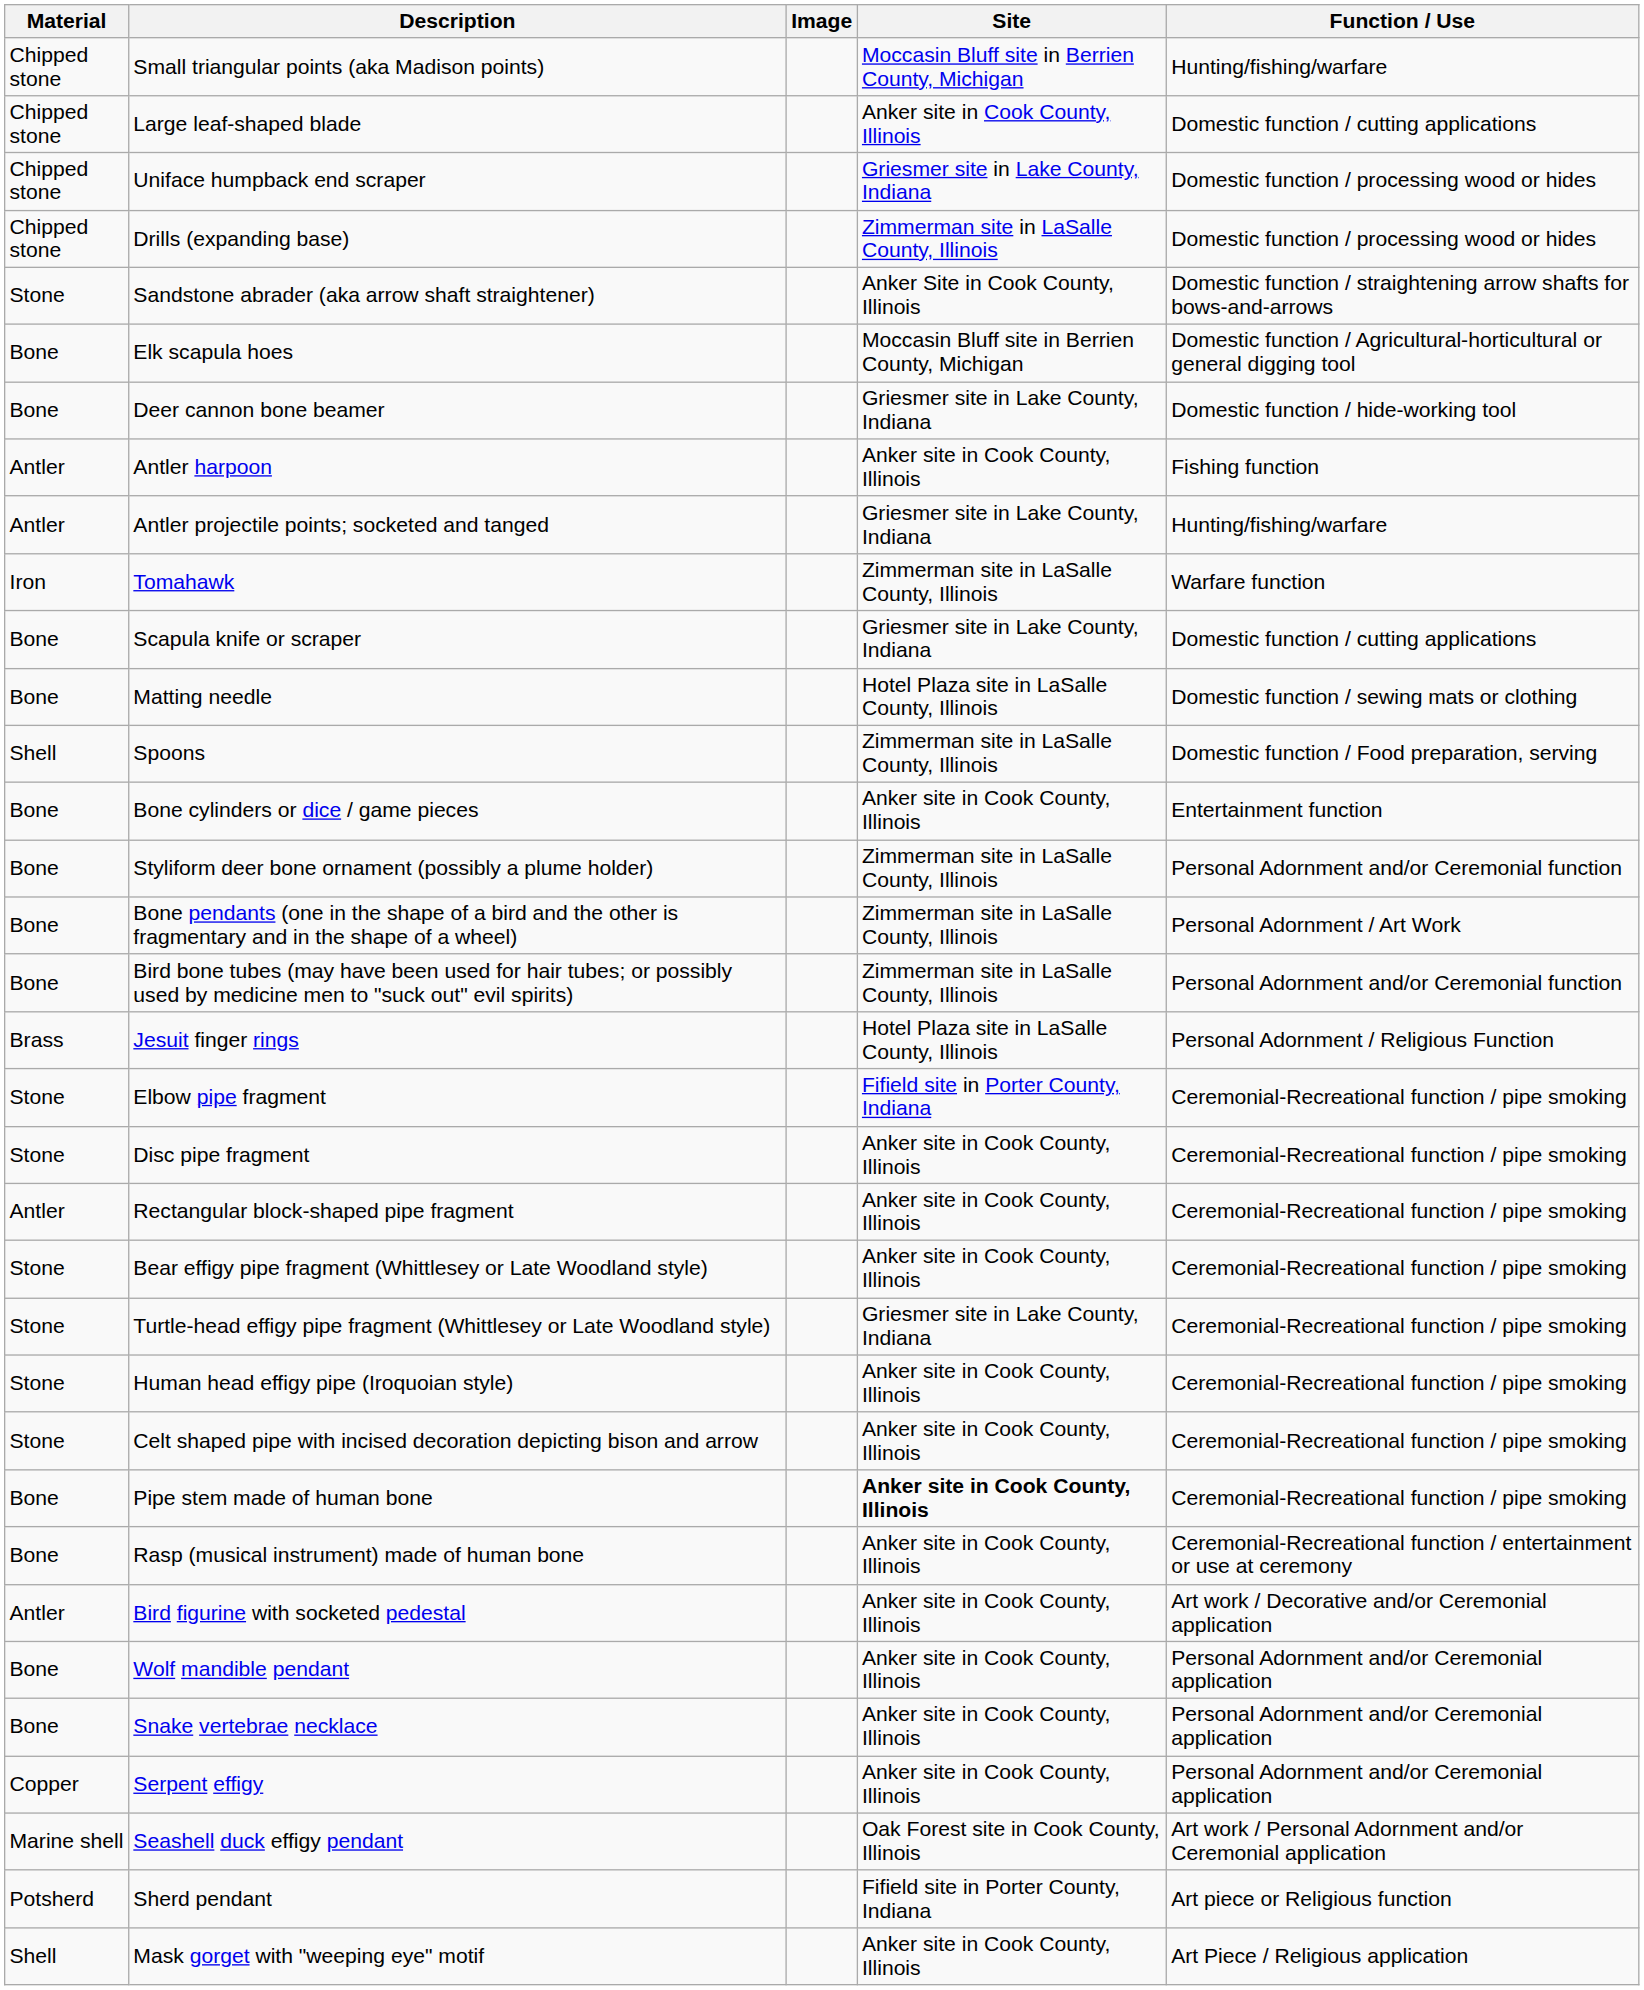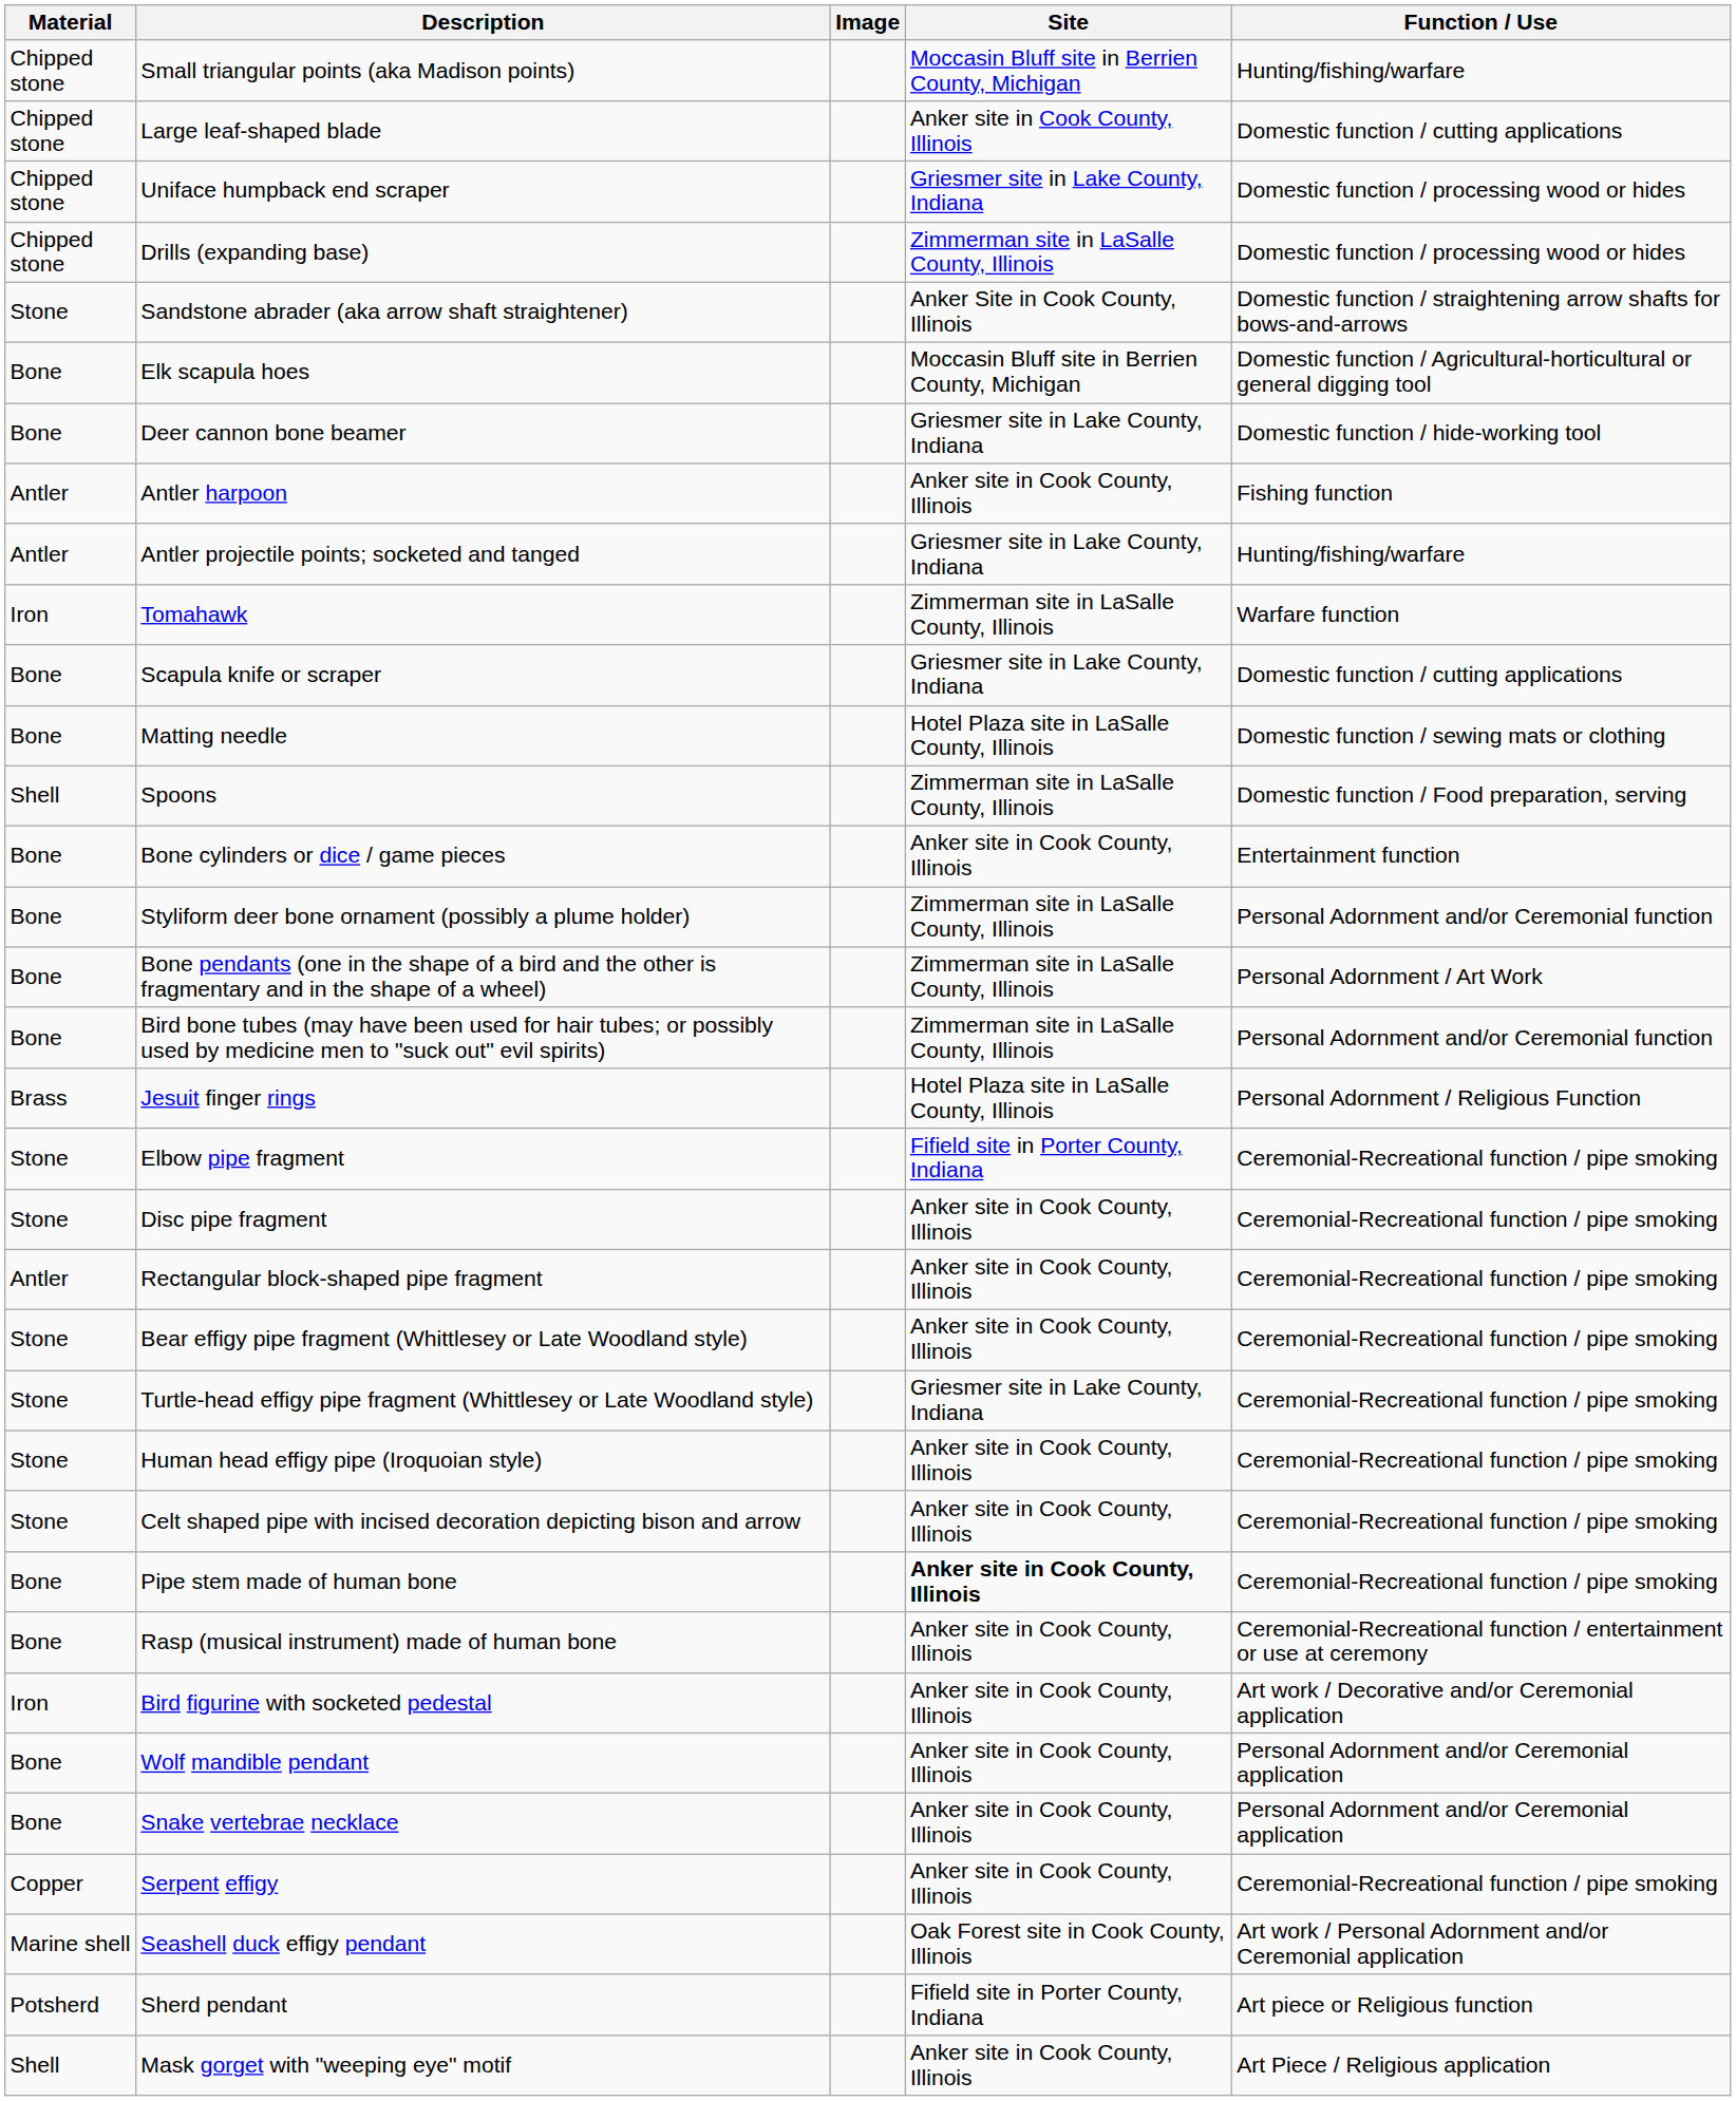Bird figurine with socketed pedestal | Material: Antler -> Iron
Serpent effigy | Function / Use: Personal Adornment and/or Ceremonial application -> Ceremonial-Recreational function / pipe smoking
